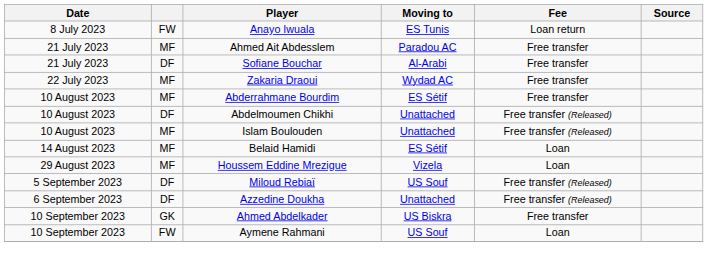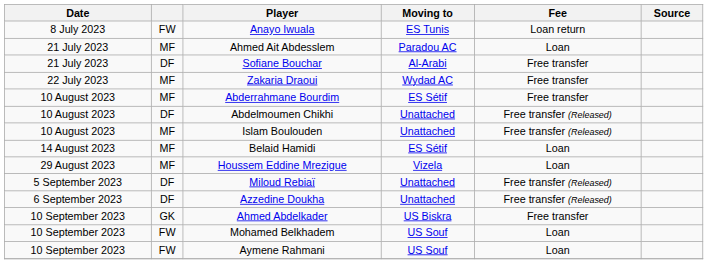Ahmed Ait Abdesslem | Fee: Free transfer -> Loan
Miloud Rebiaï | Moving to: US Souf -> Unattached
+ row: 10 September 2023 | FW | Mohamed Belkhadem | US Souf | Loan
